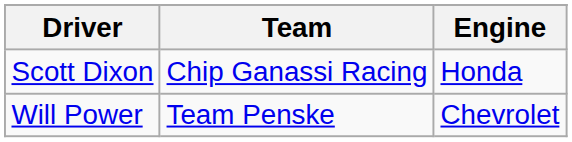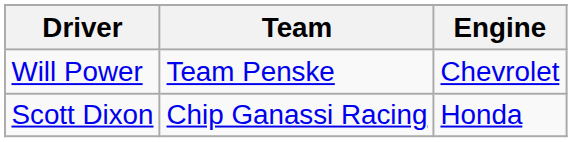rows swapped: Scott Dixon <-> Will Power
